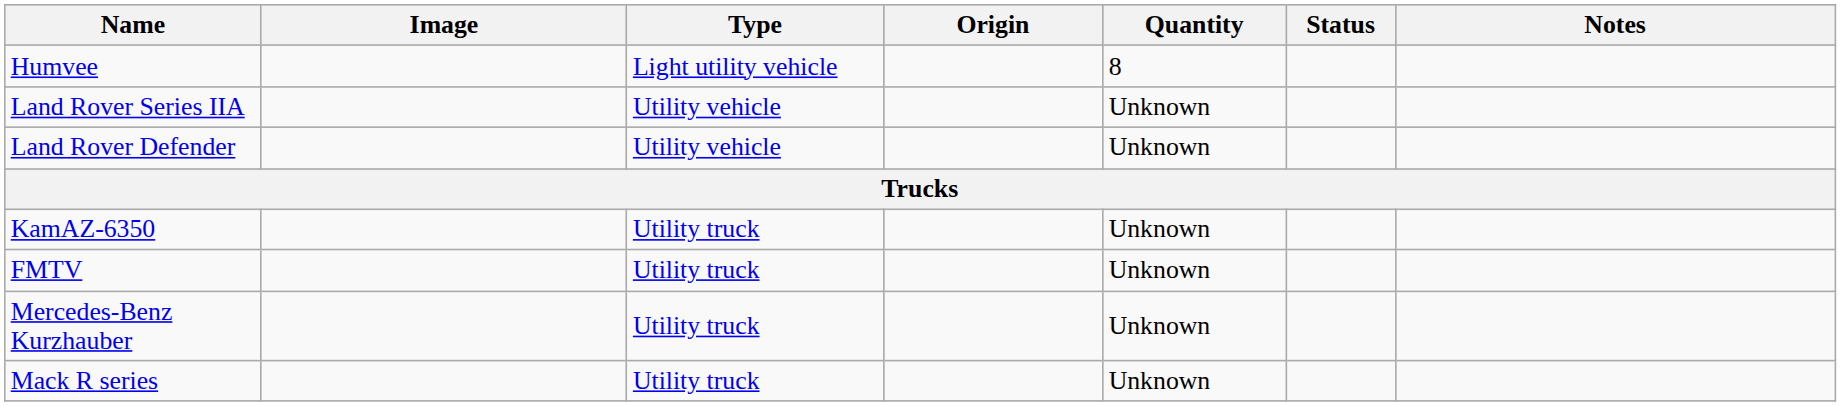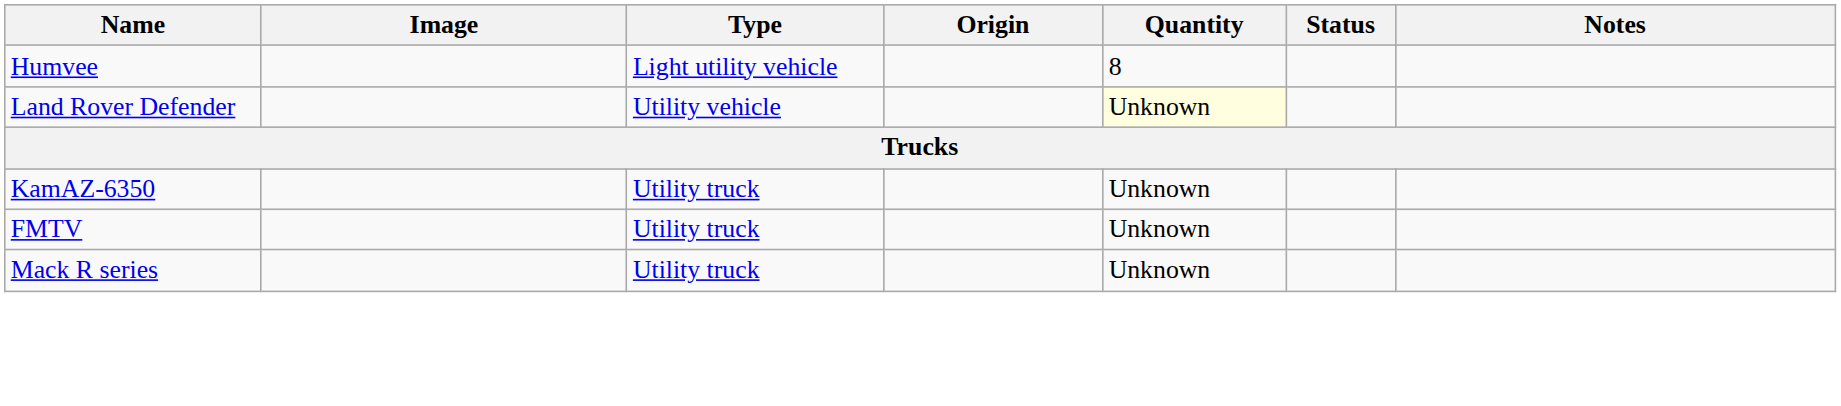- row: Land Rover Series IIA | Utility vehicle | Unknown
Land Rover Defender | Quantity: no background -> lightyellow background
- row: Mercedes-Benz Kurzhauber | Utility truck | Unknown
